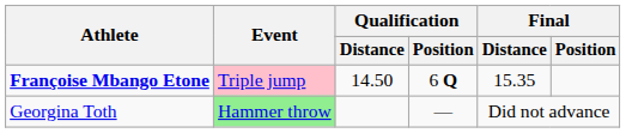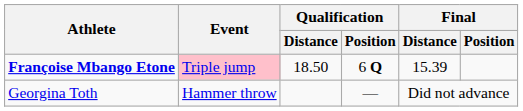Françoise Mbango Etone | Qualification / Distance: 14.50 -> 18.50
Françoise Mbango Etone | Final / Distance: 15.35 -> 15.39
Georgina Toth | Event: lightgreen background -> no background
